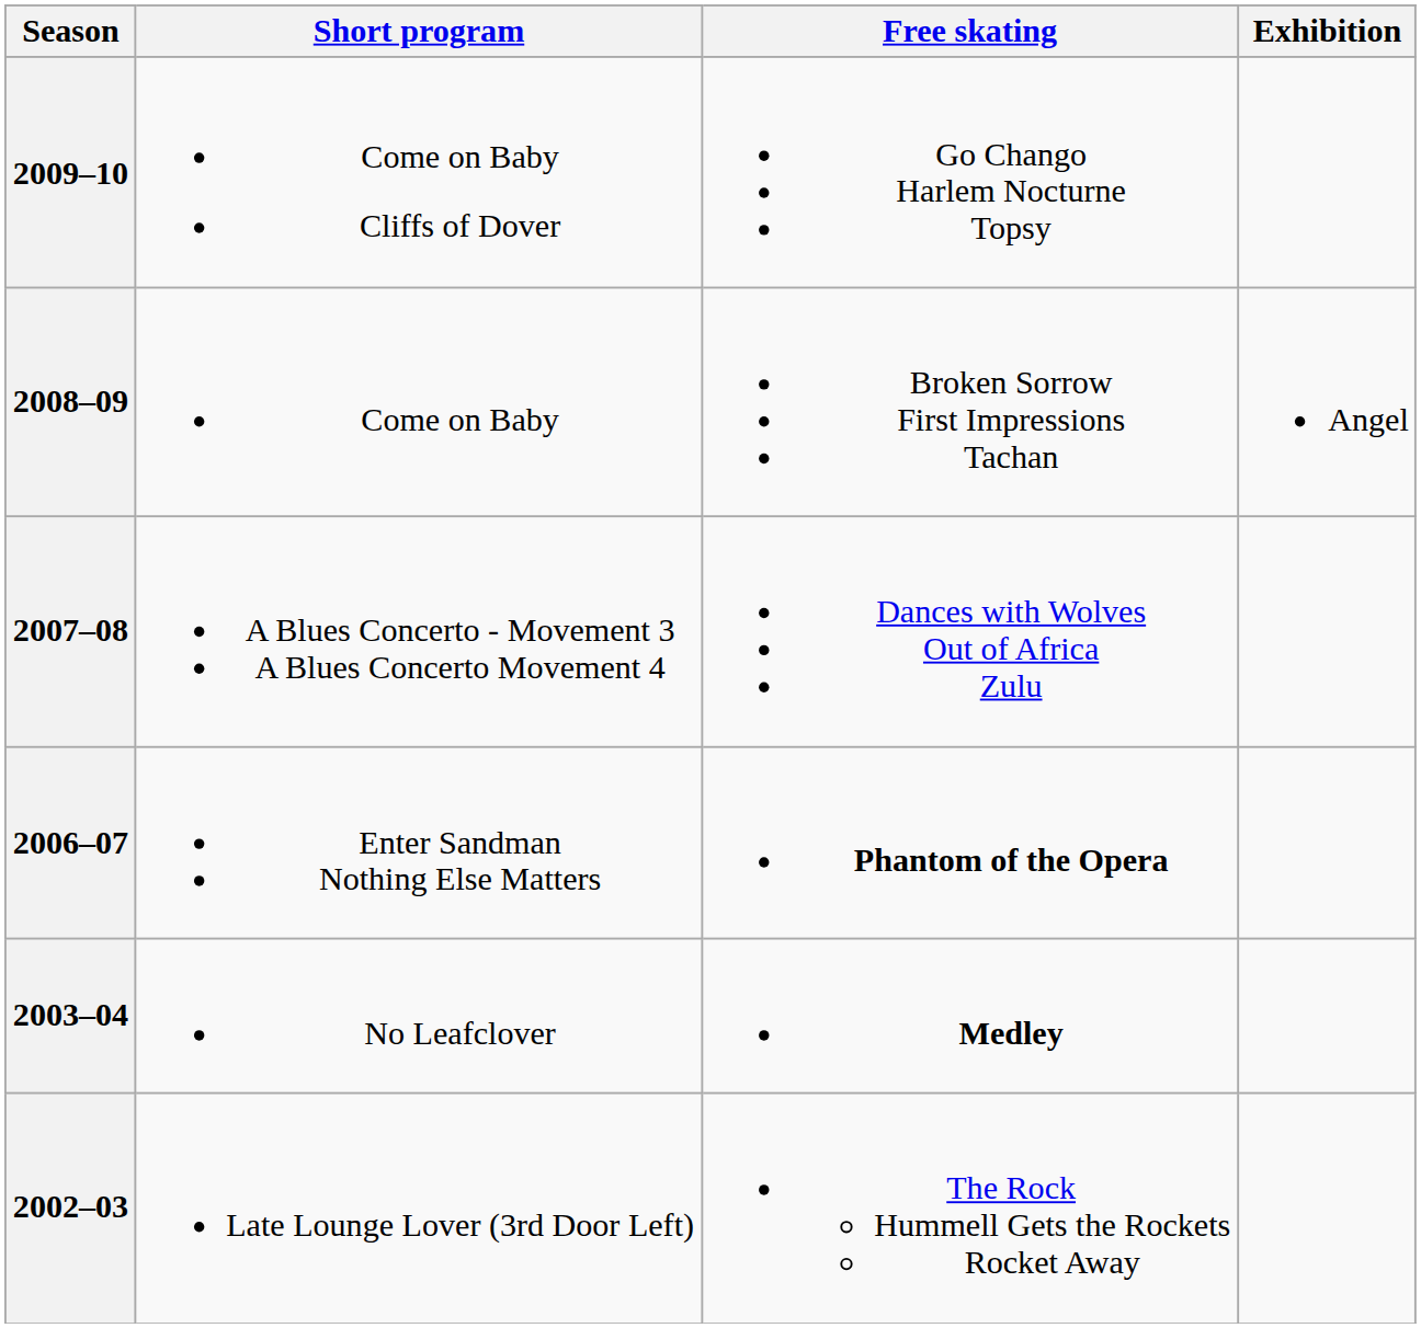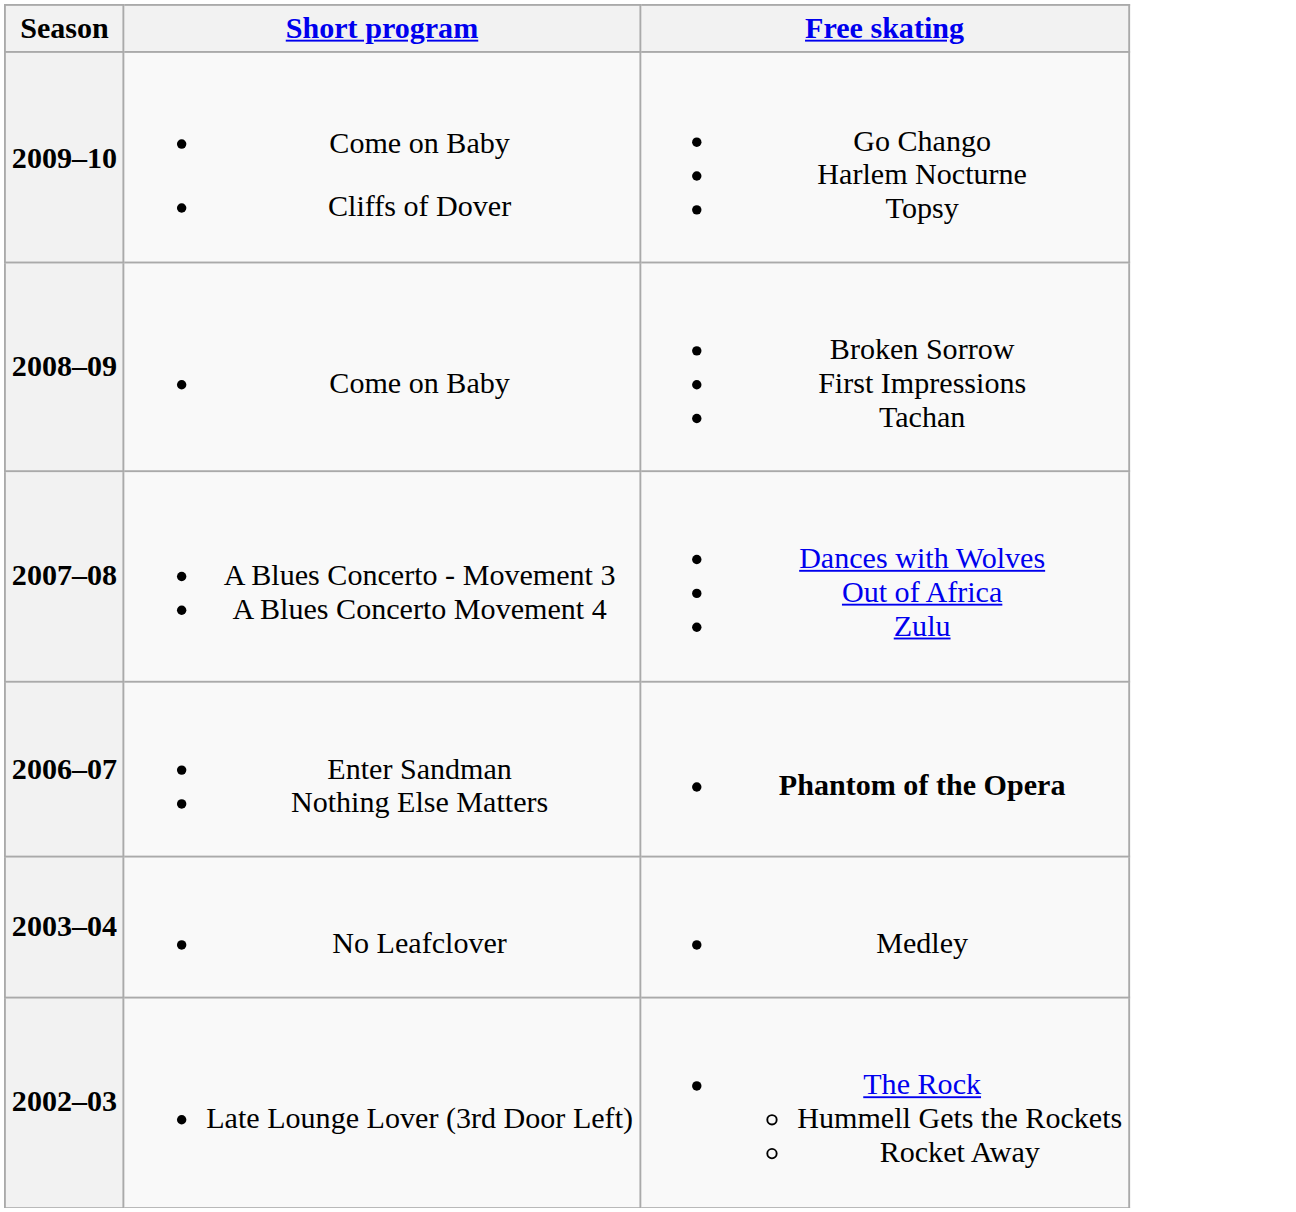- column: Exhibition | Angel
2003–04 | Free skating: bold -> normal
